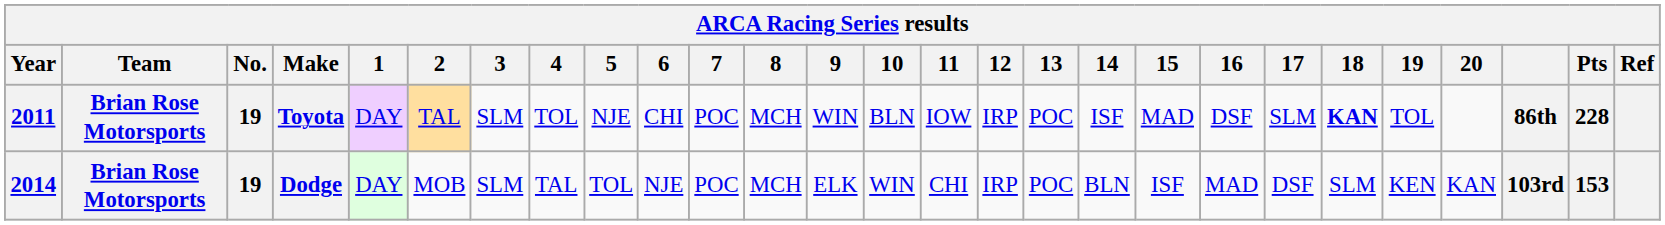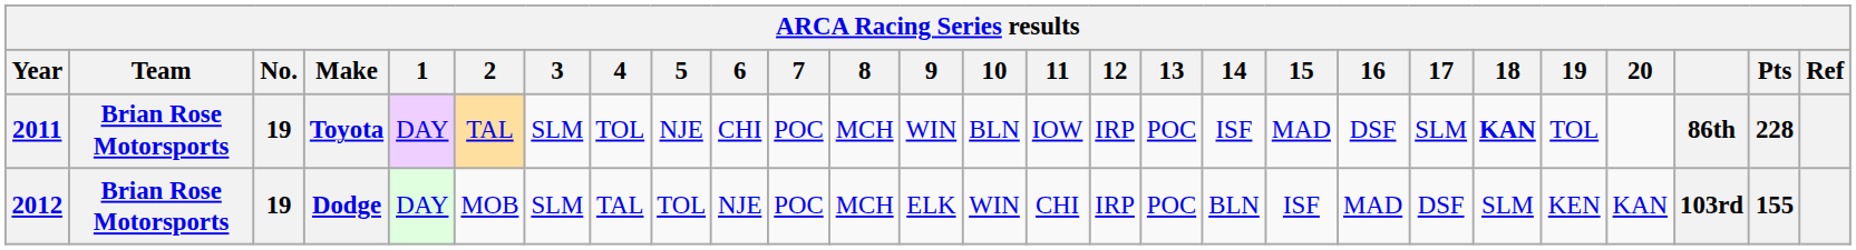Dodge | Year: 2014 -> 2012
Dodge | Pts: 153 -> 155
